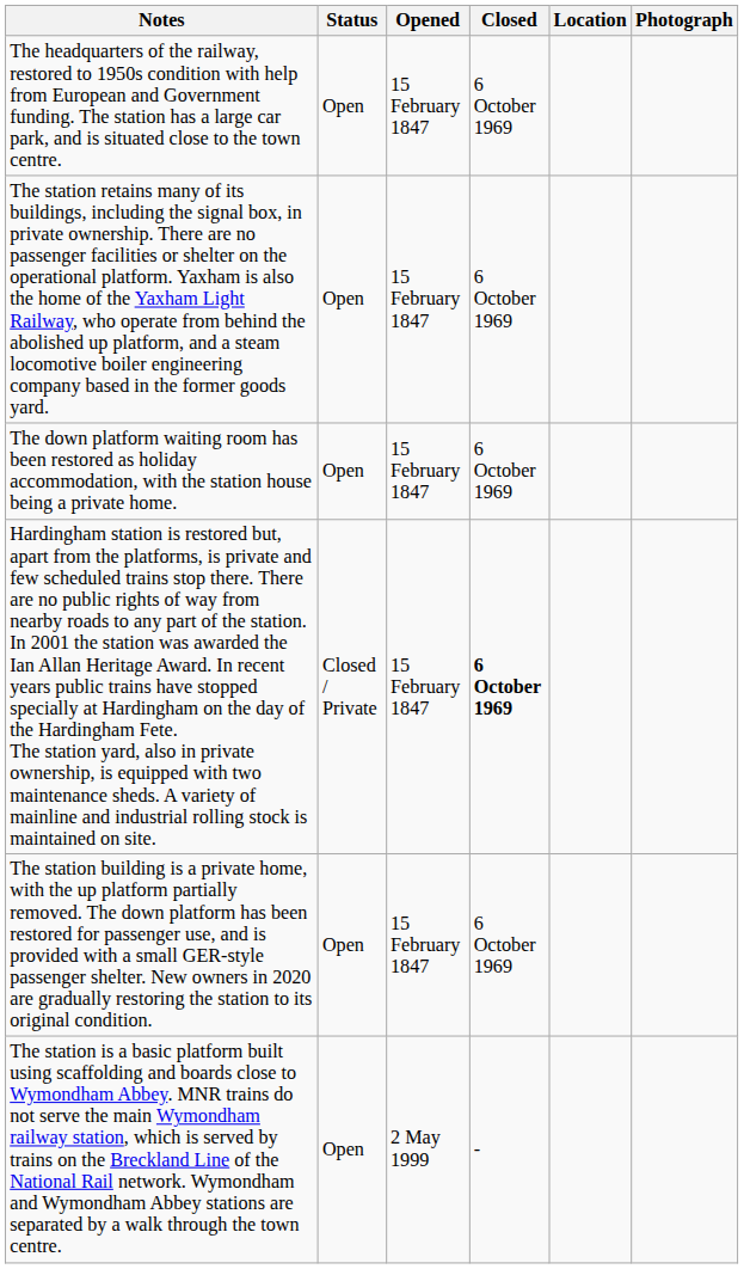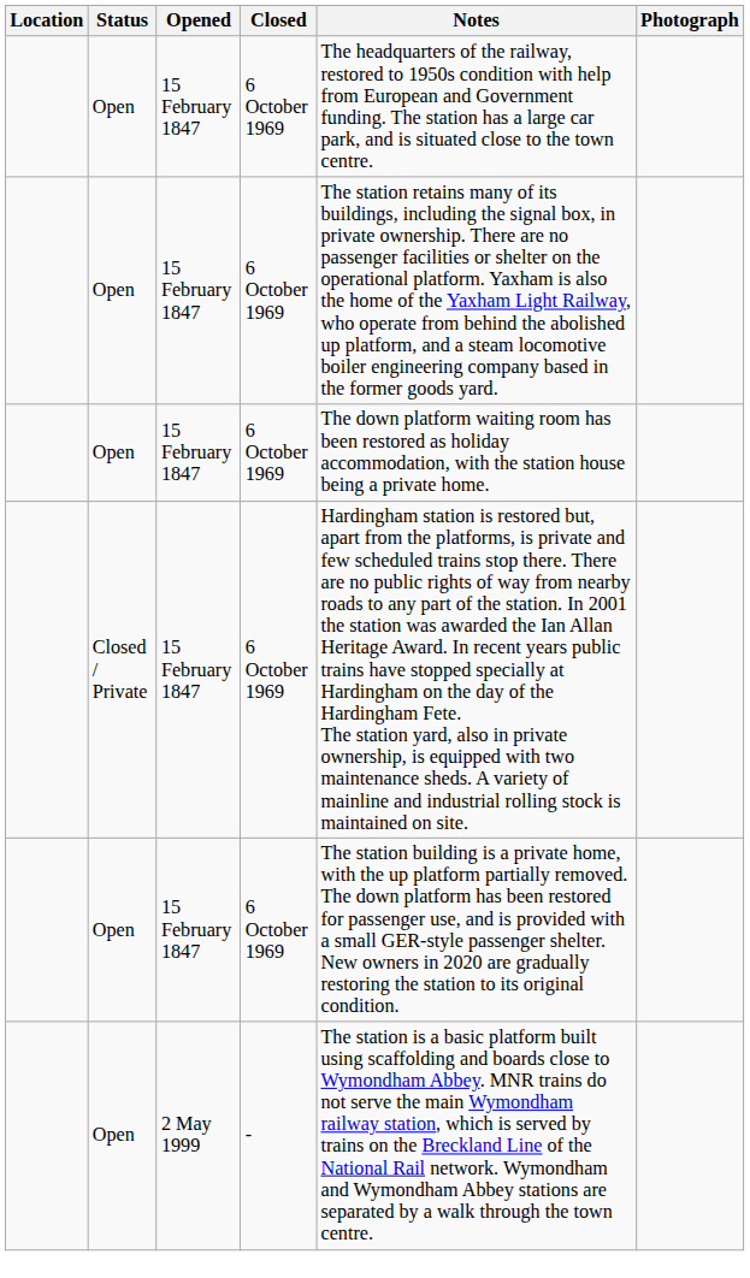columns swapped: Location <-> Notes
Closed / Private | Closed: bold -> normal
